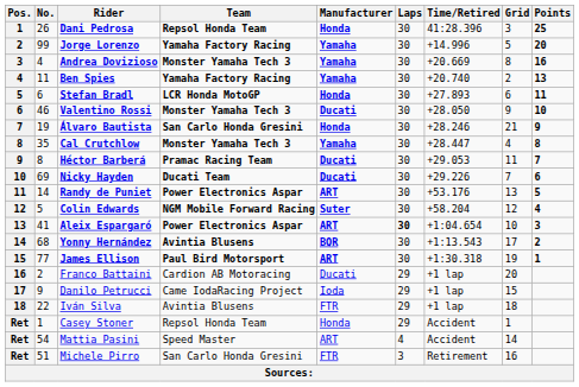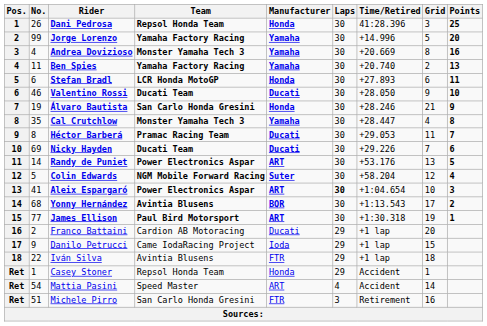Valentino Rossi | Team: Monster Yamaha Tech 3 -> Ducati Team
